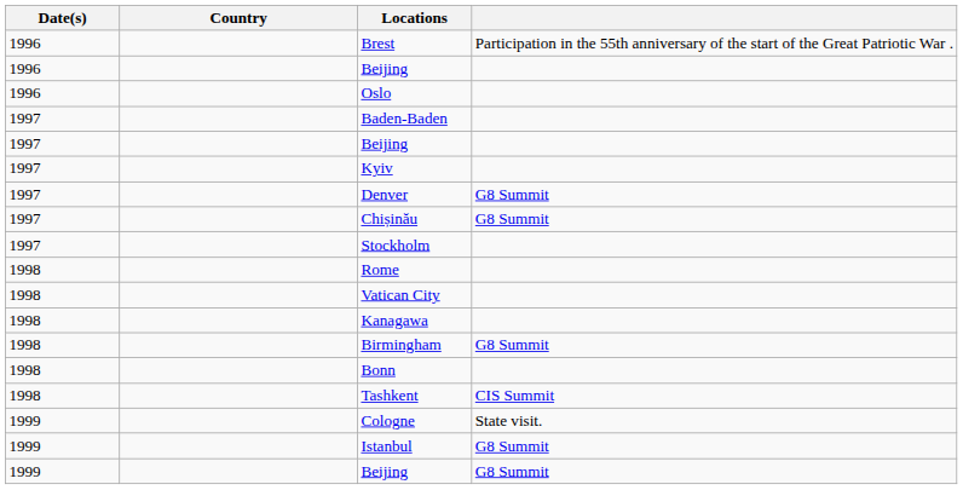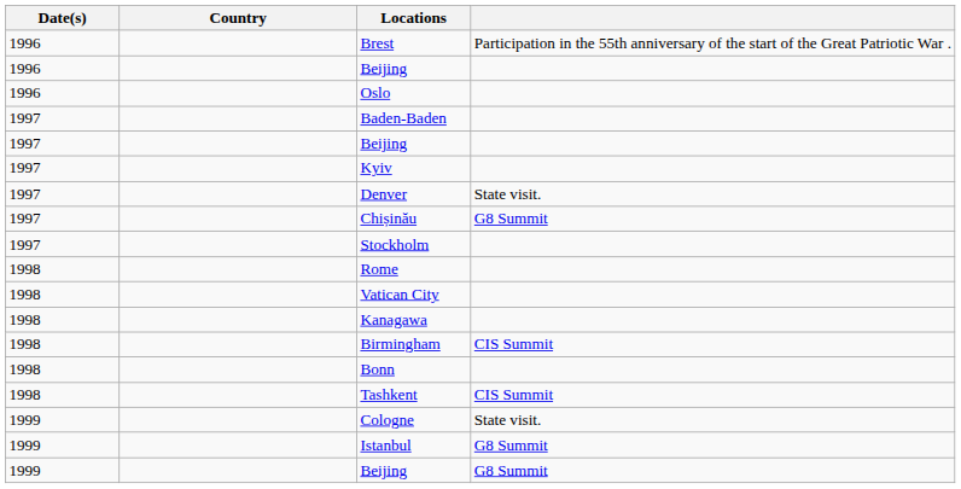Denver | column 4: G8 Summit -> State visit.
Birmingham | column 4: G8 Summit -> CIS Summit
